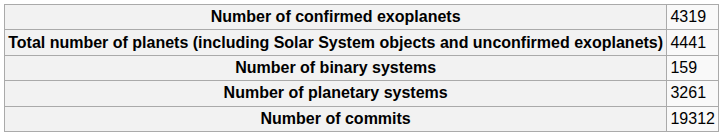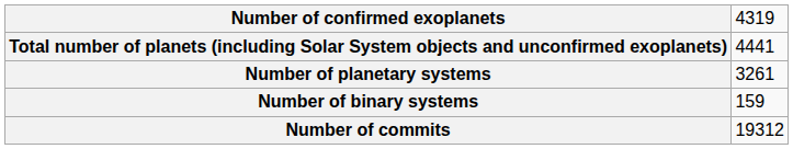rows swapped: Number of planetary systems <-> Number of binary systems
